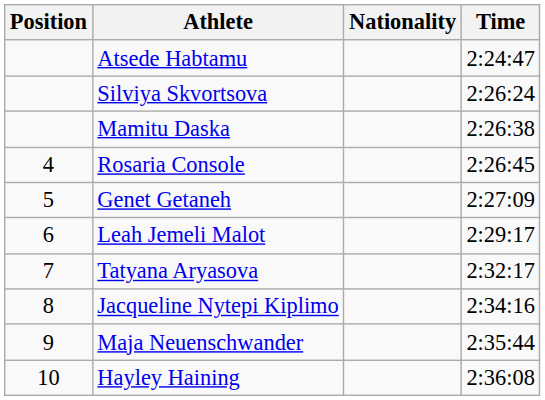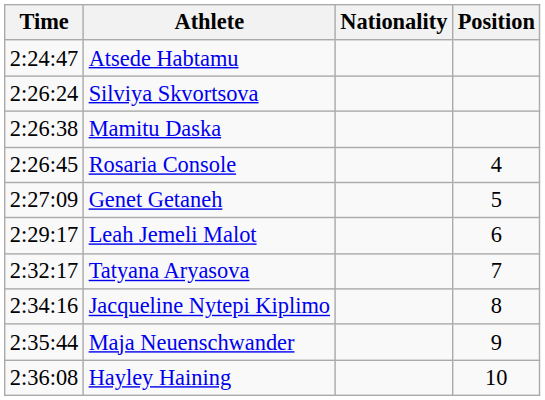columns swapped: Position <-> Time
